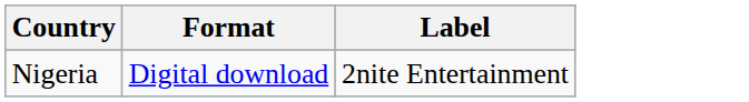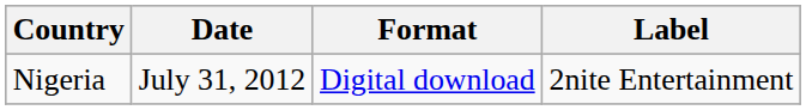+ column: Date | July 31, 2012
